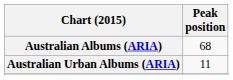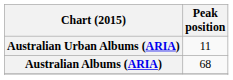rows swapped: Australian Albums (ARIA) <-> Australian Urban Albums (ARIA)
